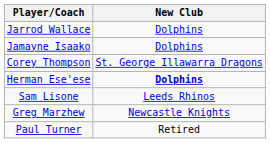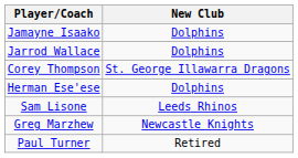rows swapped: Jarrod Wallace <-> Jamayne Isaako
Herman Ese'ese | New Club: bold -> normal
